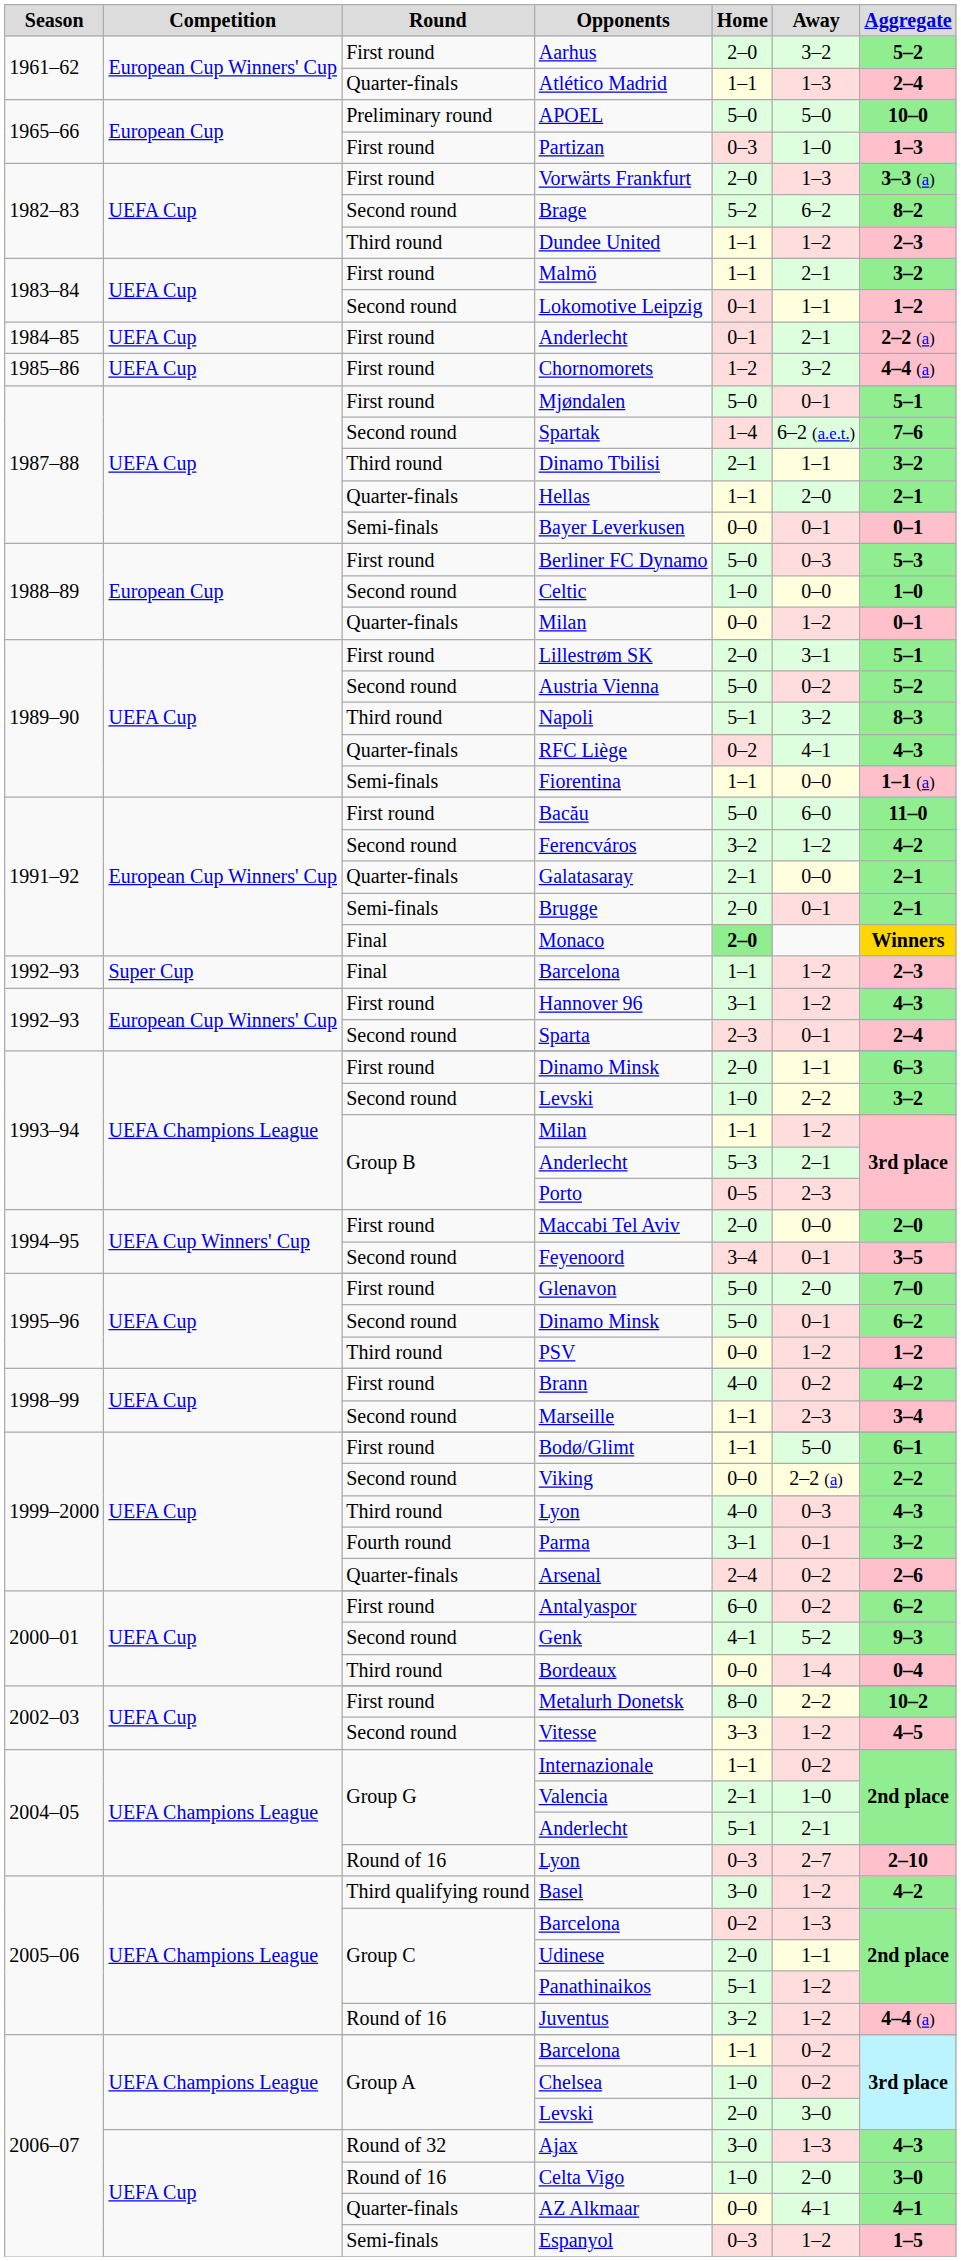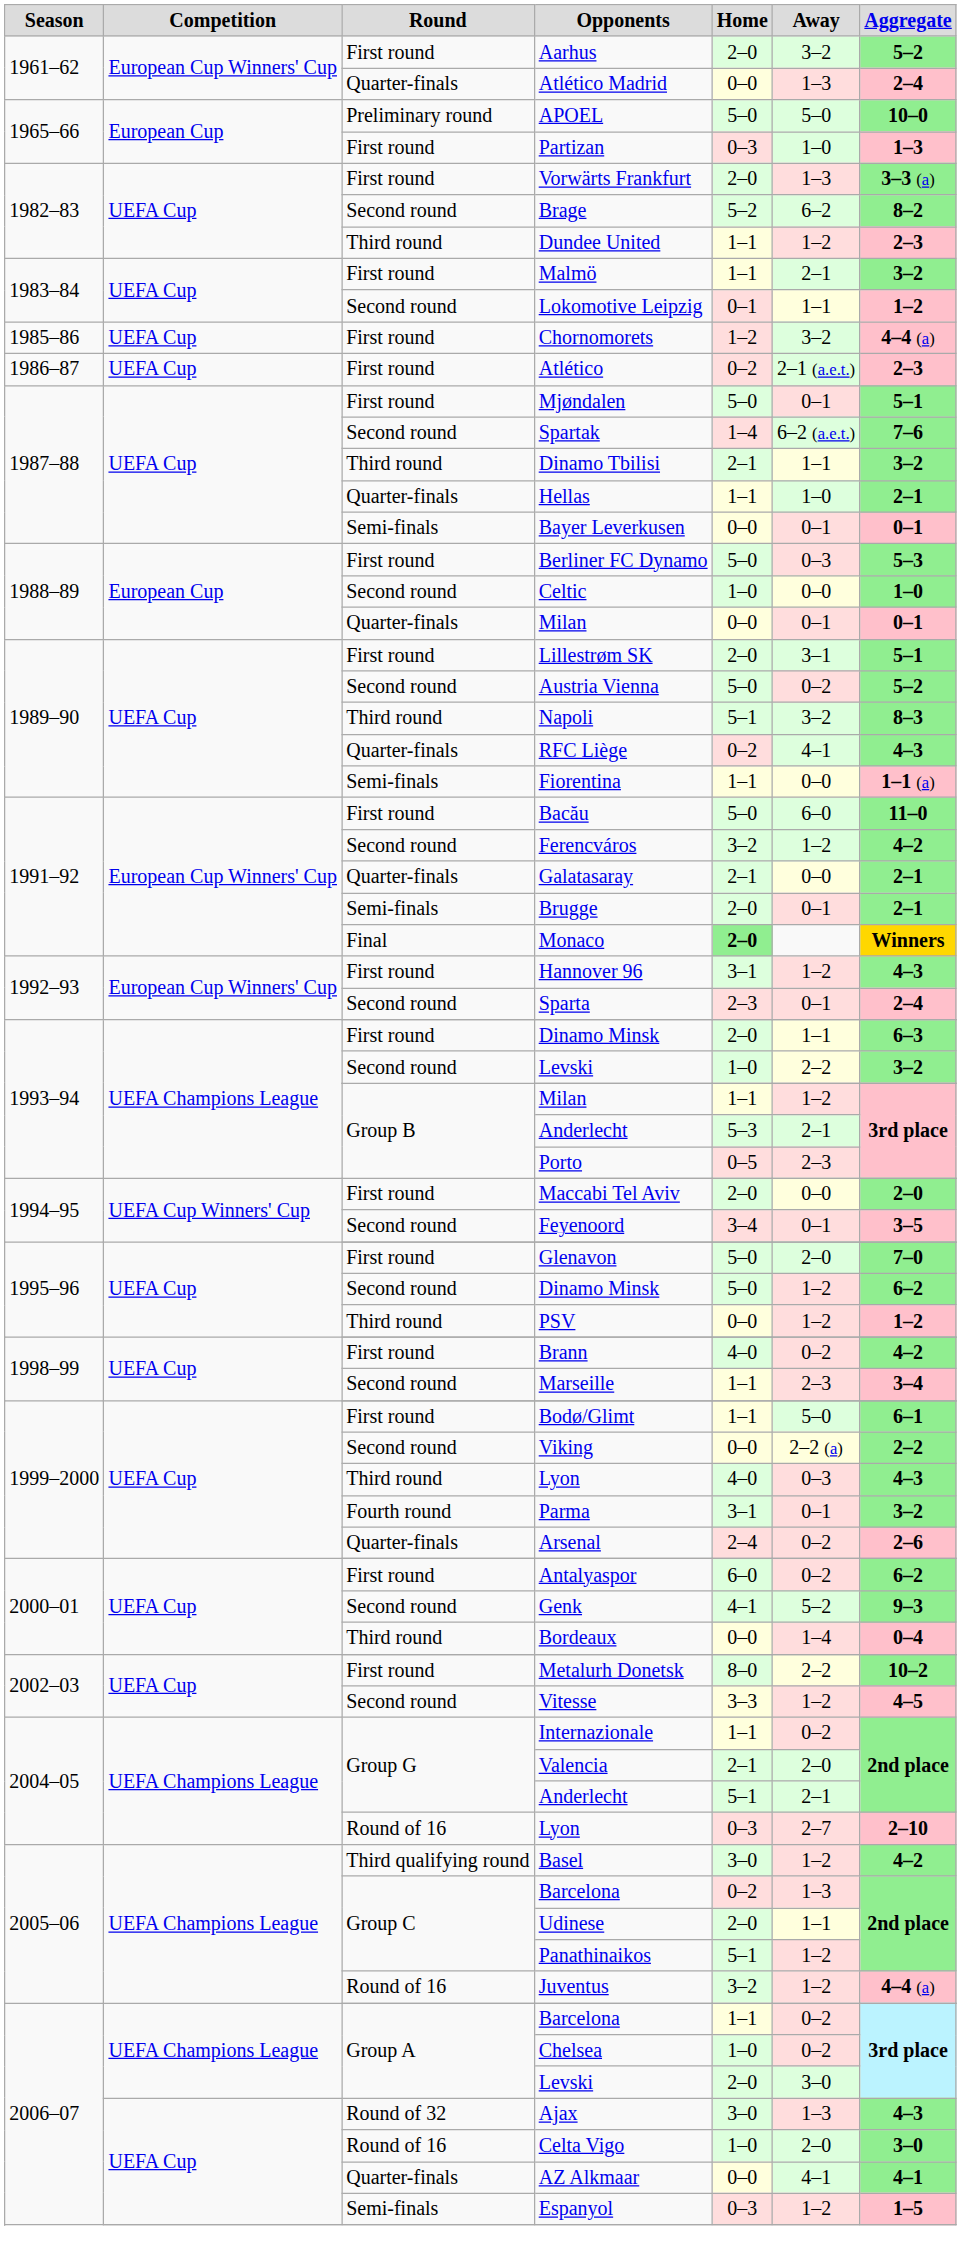Atlético Madrid | Home: 1–1 -> 0–0
- row: 1984–85 | UEFA Cup | First round | Anderlecht | 0–1 | 2–1 | 2–2 (a)
+ row: 1986–87 | UEFA Cup | First round | Atlético | 0–2 | 2–1 (a.e.t.) | 2–3
Hellas | Away: 2–0 -> 1–0
1988–89 / Milan | Away: 1–2 -> 0–1
- row: 1992–93 | Super Cup | Final | Barcelona | 1–1 | 1–2 | 2–3
1995–96 / Dinamo Minsk | Away: 0–1 -> 1–2
Valencia | Away: 1–0 -> 2–0
